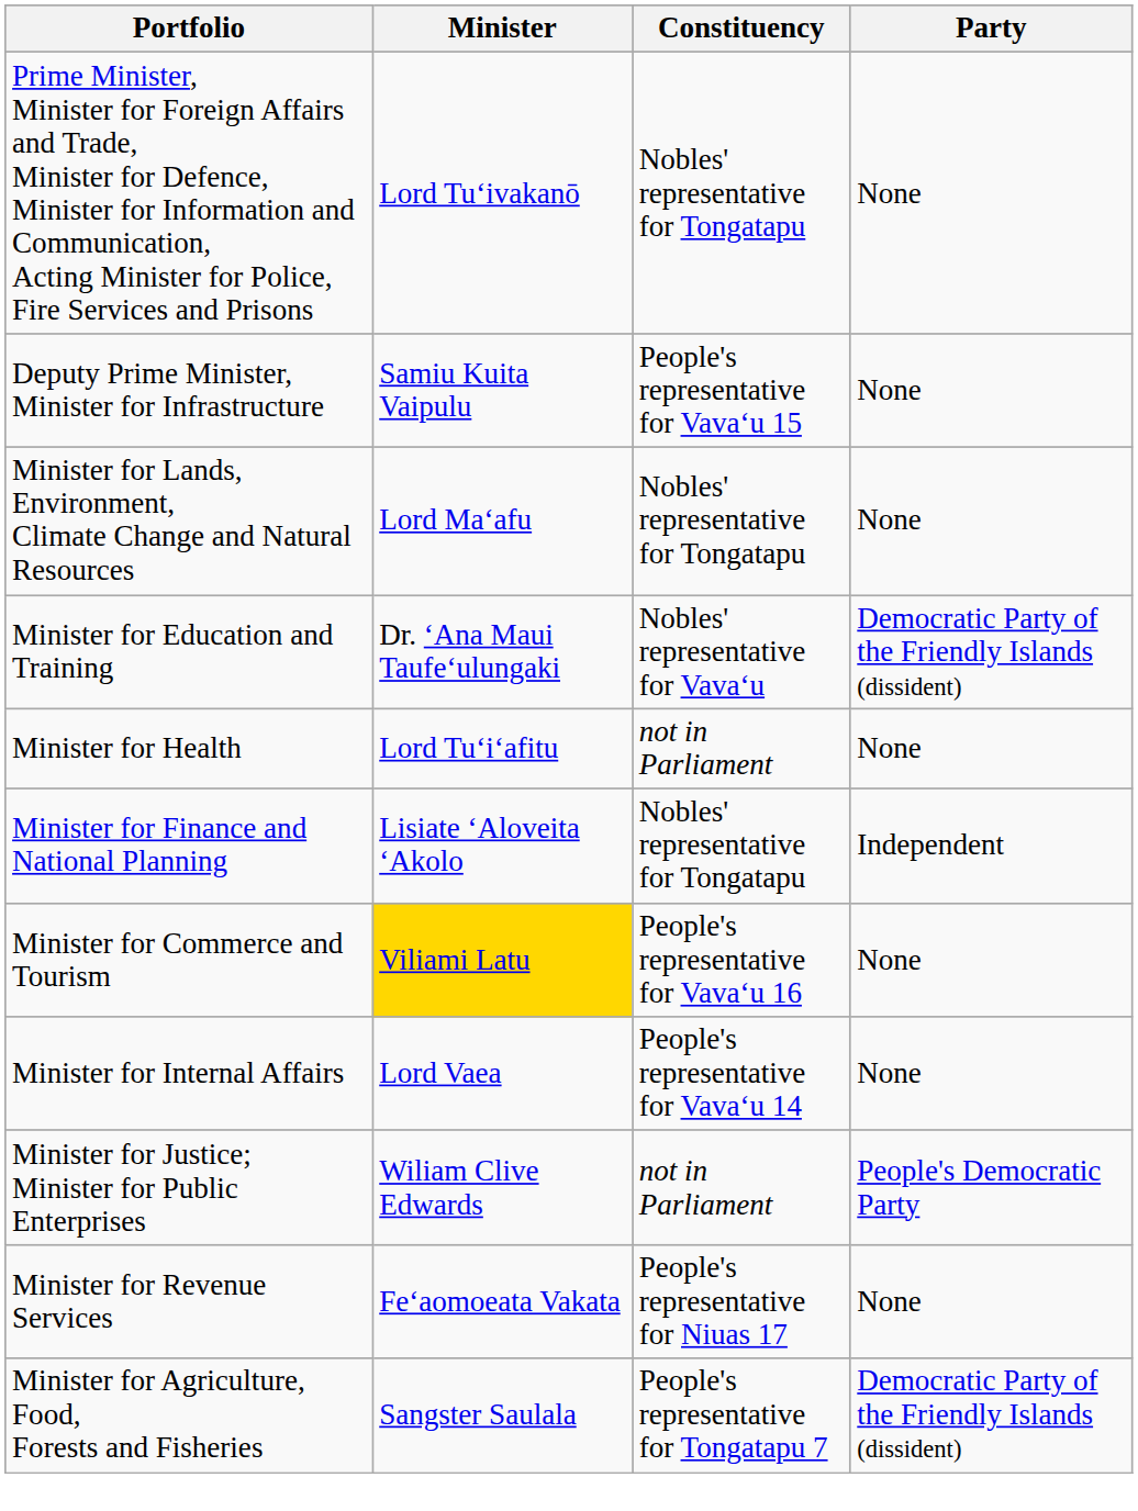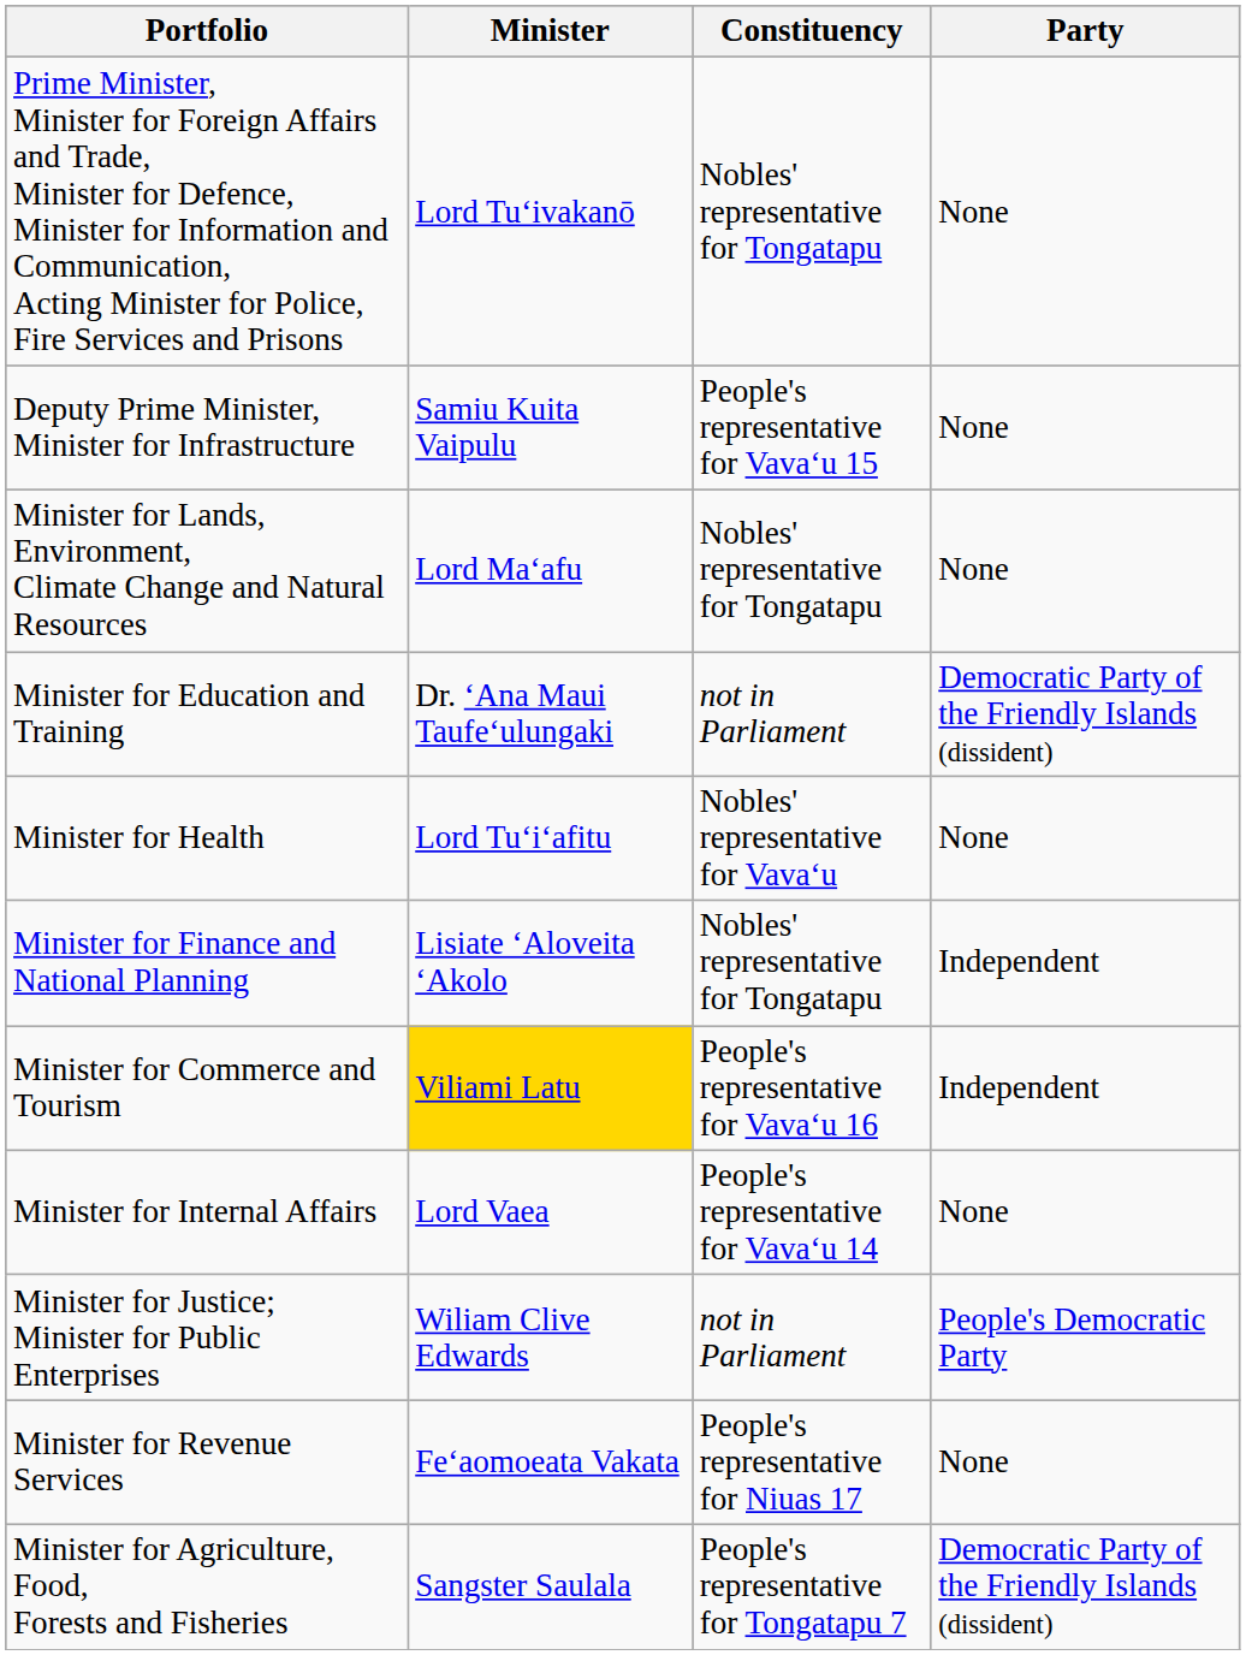Minister for Education and Training | Constituency: Nobles' representative for Vavaʻu -> not in Parliament
Minister for Health | Constituency: not in Parliament -> Nobles' representative for Vavaʻu
Minister for Commerce and Tourism | Party: None -> Independent
